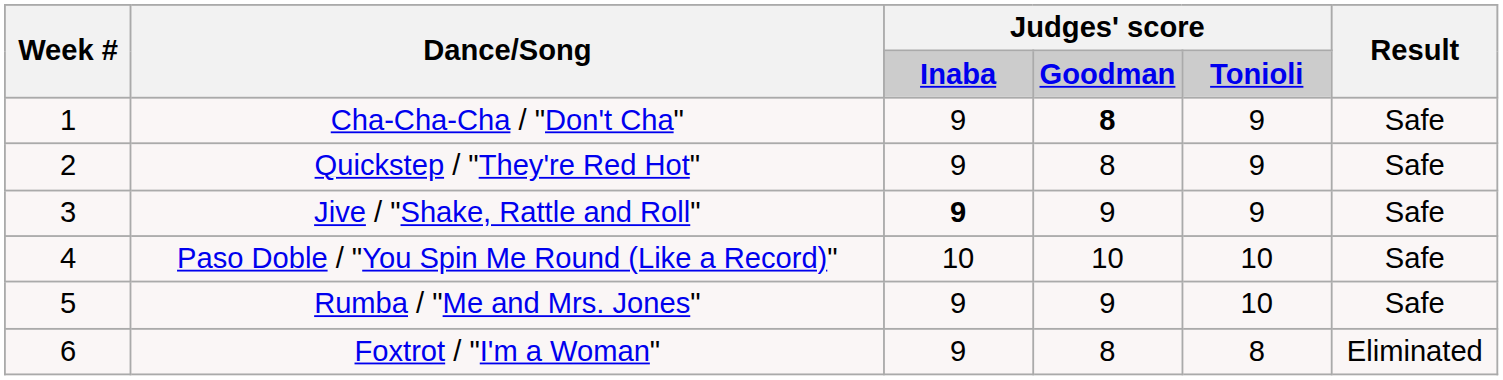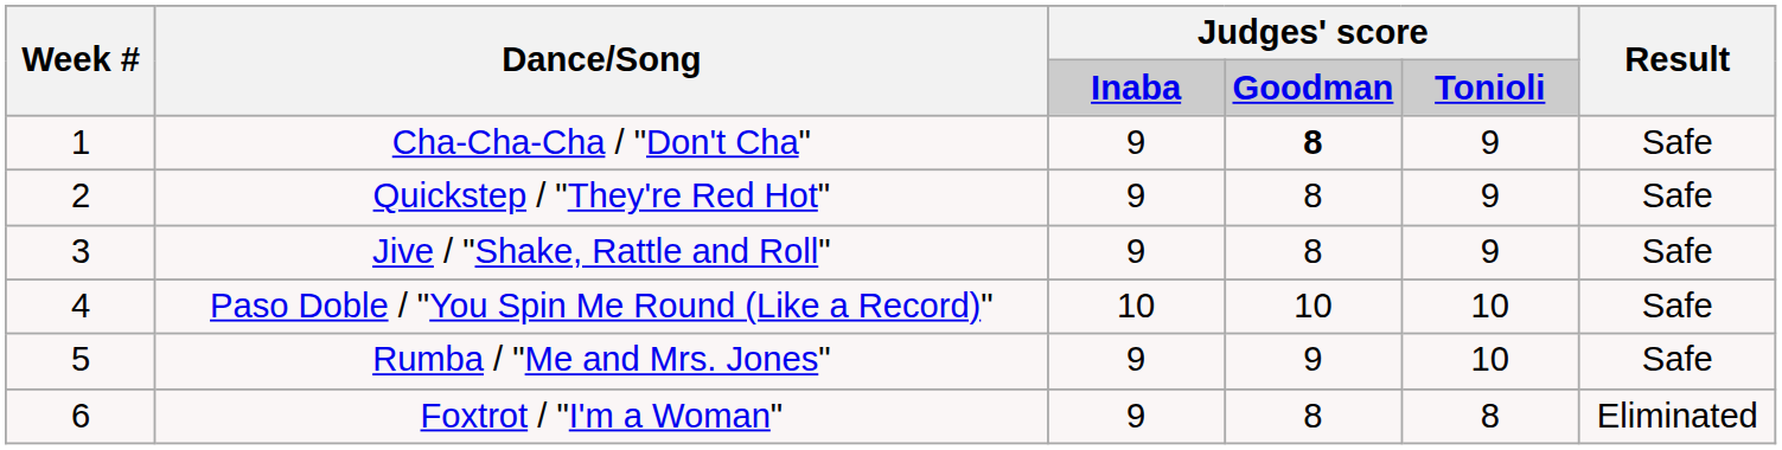Jive / "Shake, Rattle and Roll" | column 3: bold -> normal
Jive / "Shake, Rattle and Roll" | column 4: 9 -> 8
